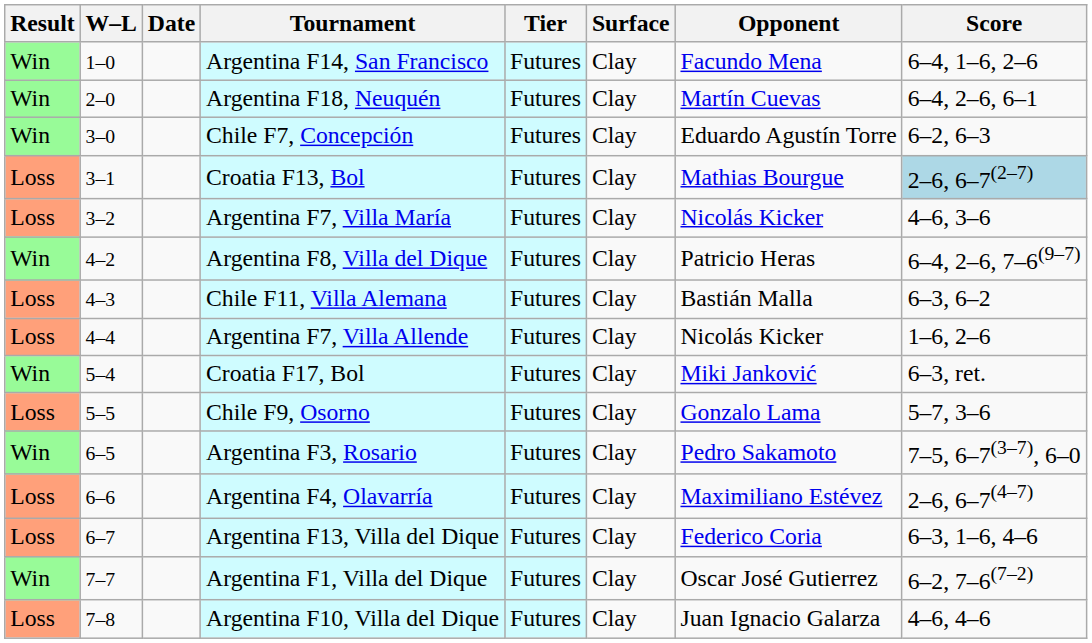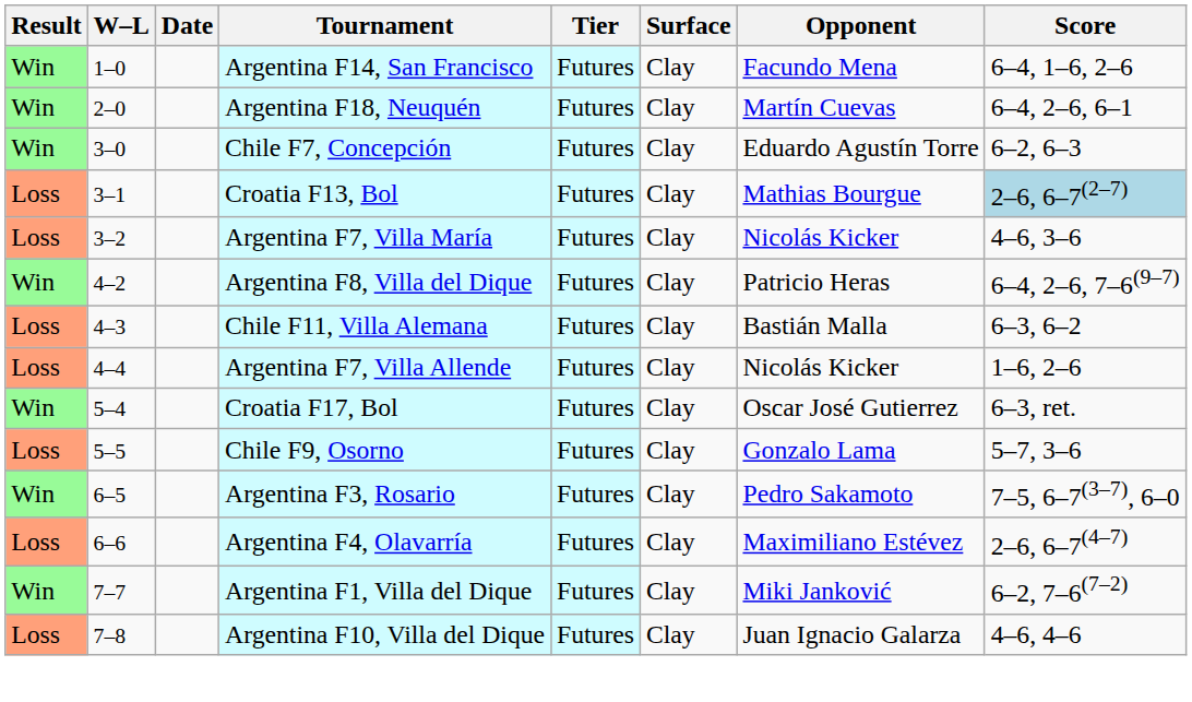Croatia F17, Bol | Opponent: Miki Janković -> Oscar José Gutierrez
- row: Loss | 6–7 | Argentina F13, Villa del Dique | Futures | Clay | Federico Coria | 6–3, 1–6, 4–6
Argentina F1, Villa del Dique | Opponent: Oscar José Gutierrez -> Miki Janković
